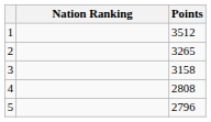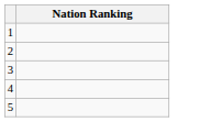- column: Points | 3512 | 3265 | 3158 | 2808 | 2796
